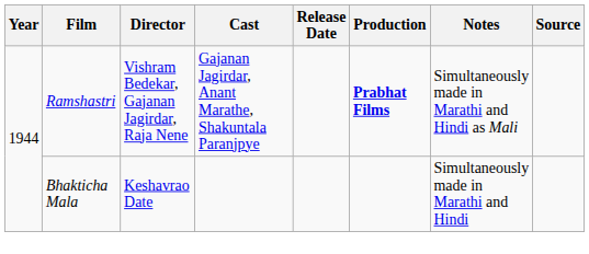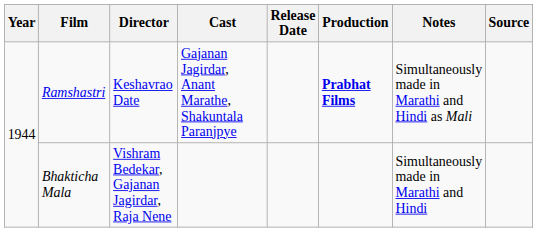Ramshastri | Director: Vishram Bedekar, Gajanan Jagirdar, Raja Nene -> Keshavrao Date
Bhakticha Mala | Director: Keshavrao Date -> Vishram Bedekar, Gajanan Jagirdar, Raja Nene
